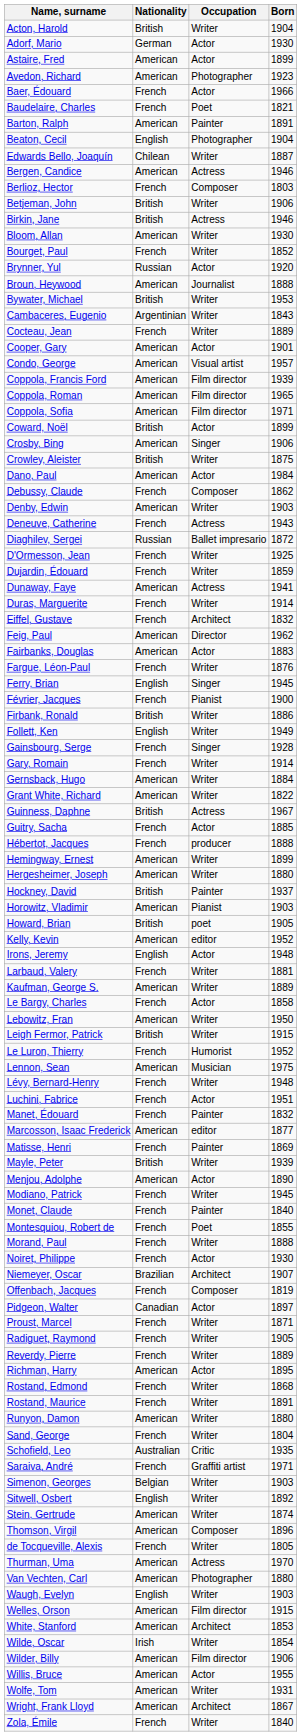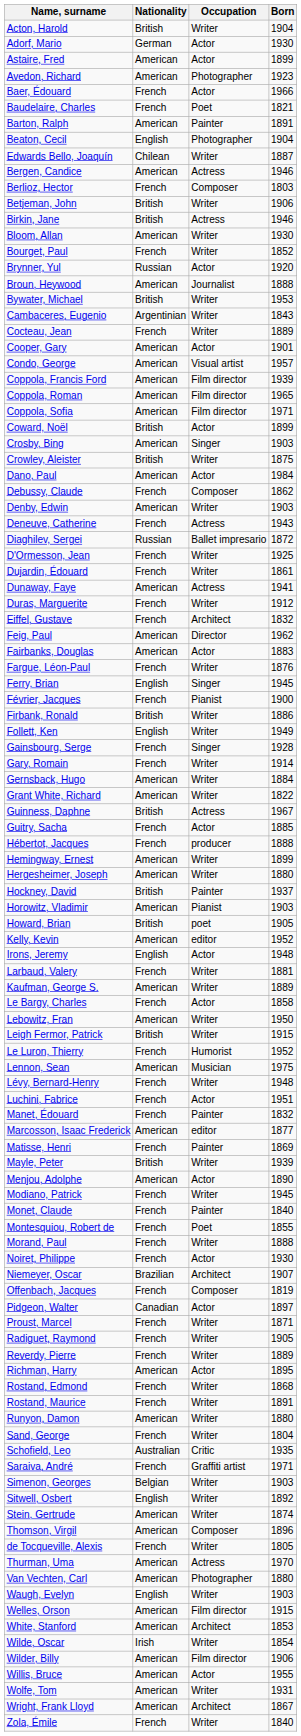Crosby, Bing | Born: 1906 -> 1903
Dujardin, Édouard | Born: 1859 -> 1861
Duras, Marguerite | Born: 1914 -> 1912
